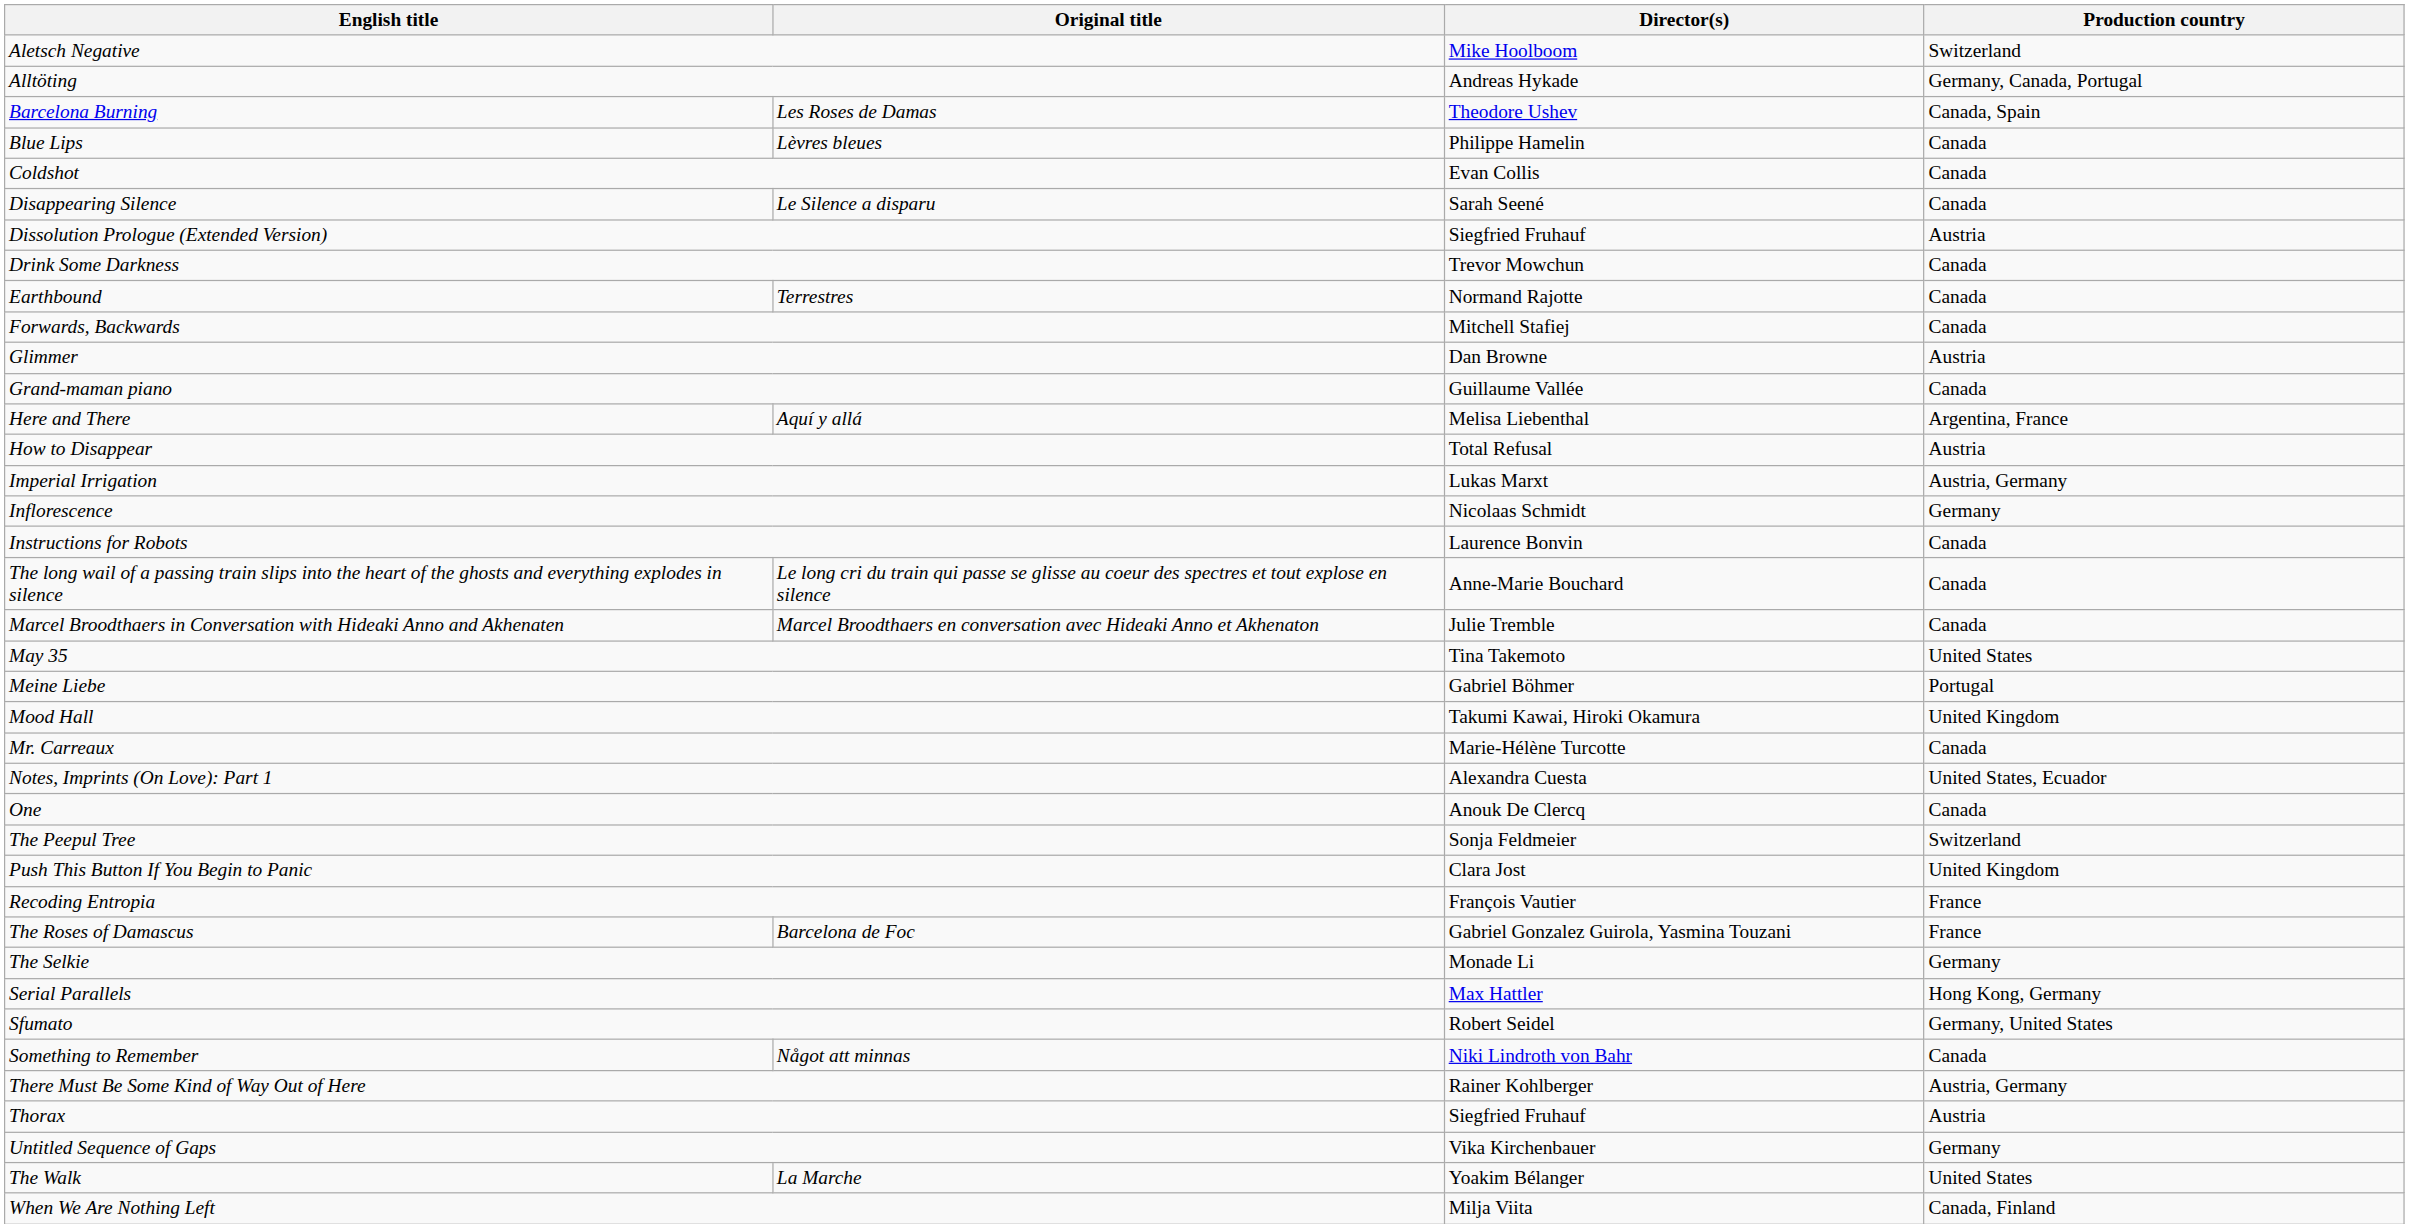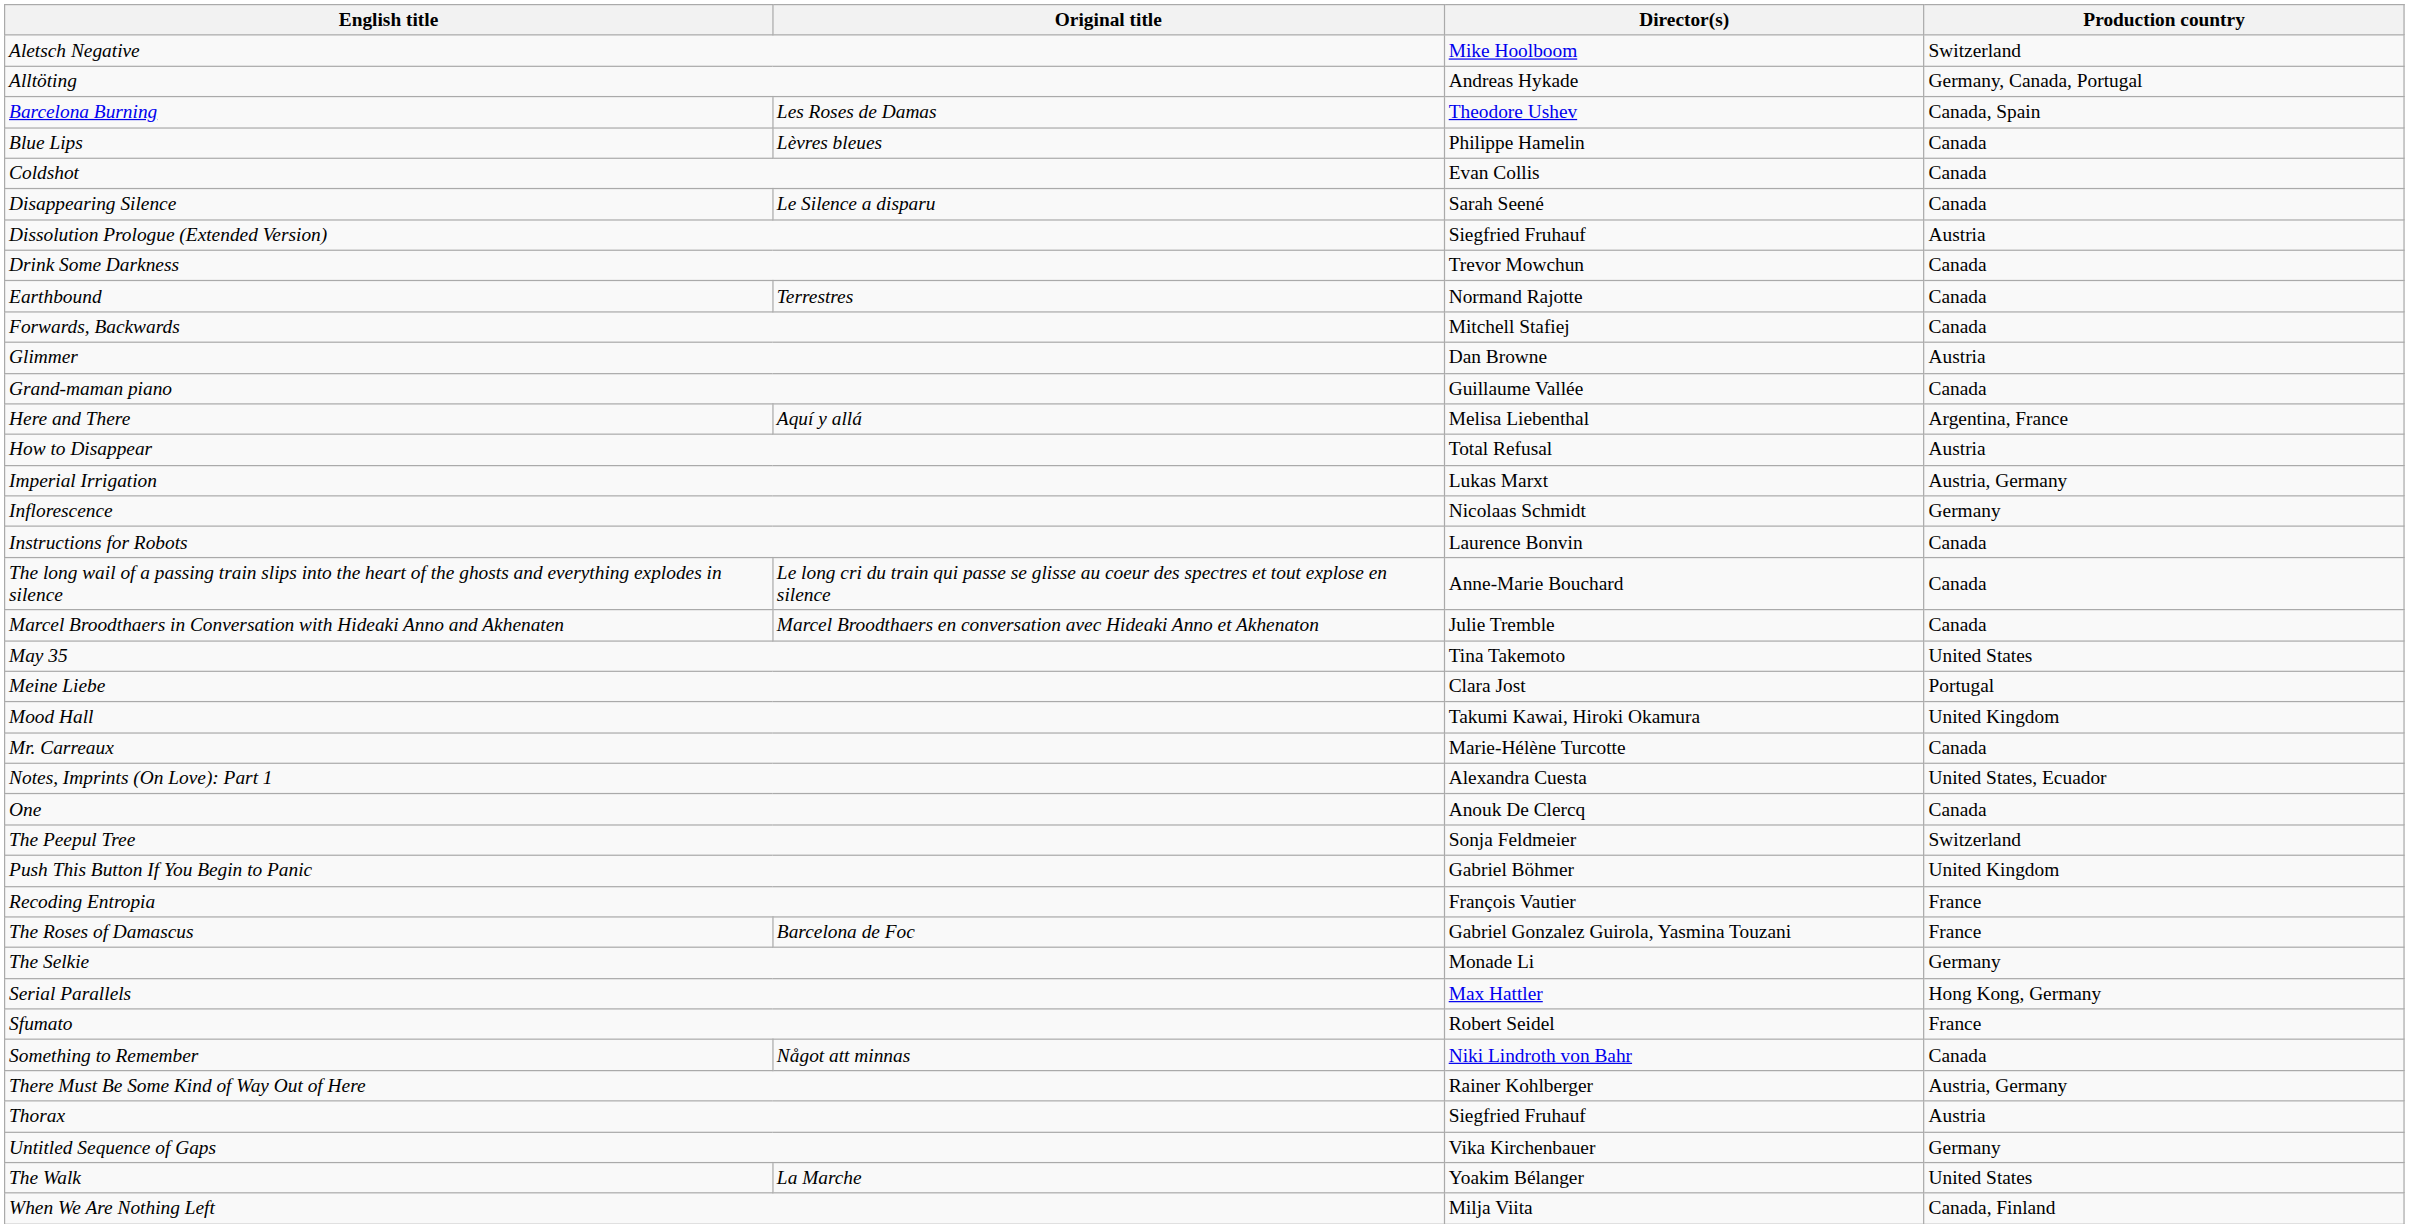Meine Liebe | Director(s): Gabriel Böhmer -> Clara Jost
Push This Button If You Begin to Panic | Director(s): Clara Jost -> Gabriel Böhmer
Sfumato | Production country: Germany, United States -> France
